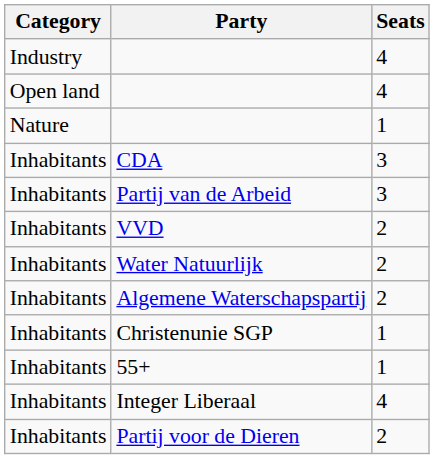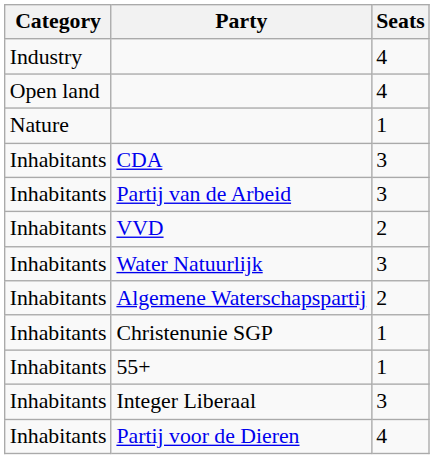Water Natuurlijk | Seats: 2 -> 3
Integer Liberaal | Seats: 4 -> 3
Partij voor de Dieren | Seats: 2 -> 4
